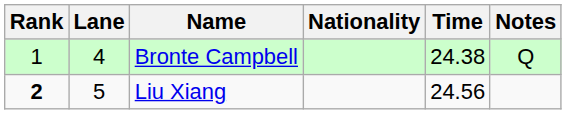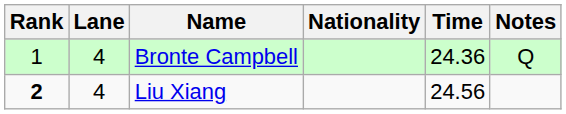Bronte Campbell | Time: 24.38 -> 24.36
Liu Xiang | Lane: 5 -> 4
